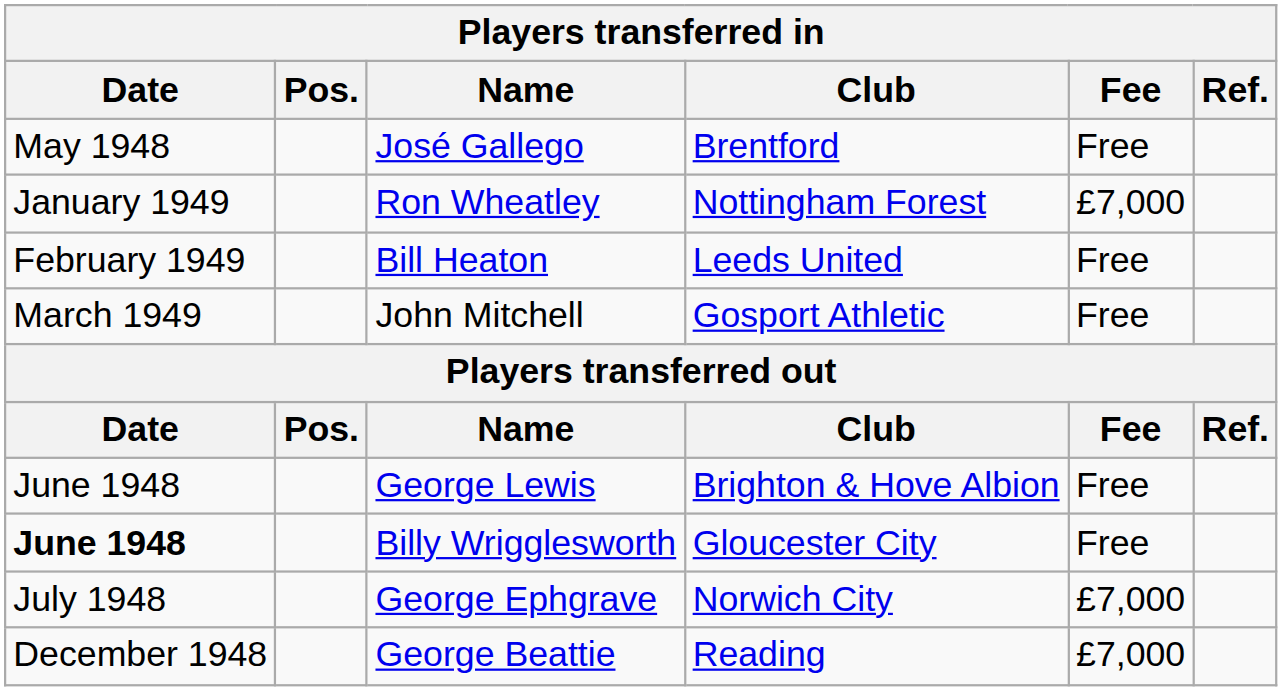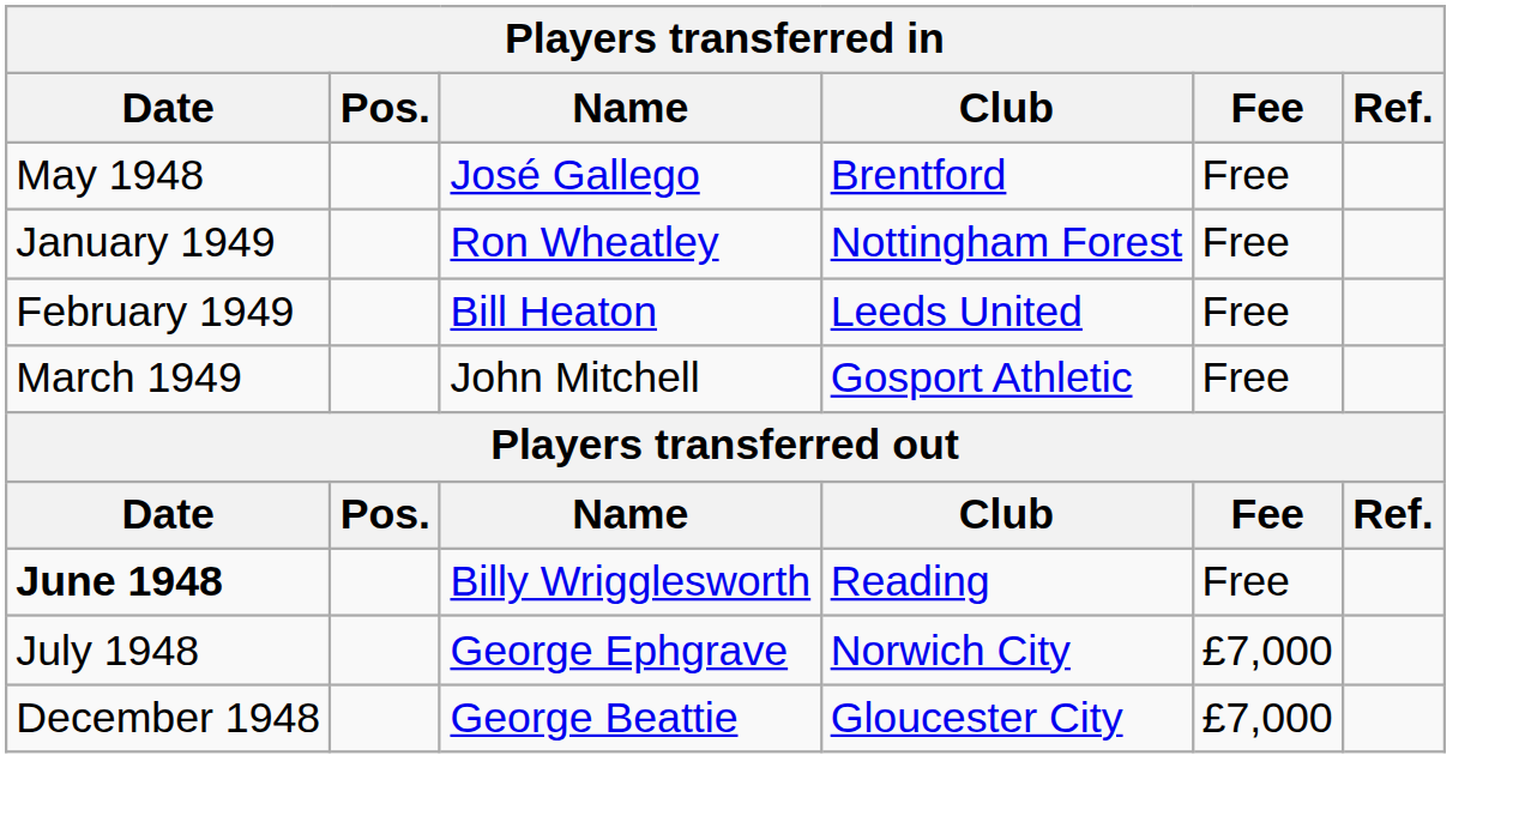Ron Wheatley | Fee: £7,000 -> Free
- row: June 1948 | George Lewis | Brighton & Hove Albion | Free
Billy Wrigglesworth | Club: Gloucester City -> Reading
George Beattie | Club: Reading -> Gloucester City
